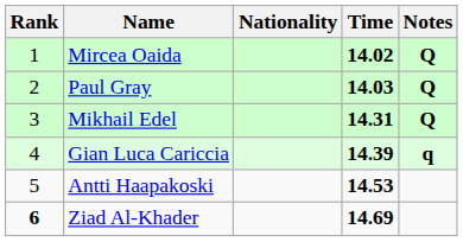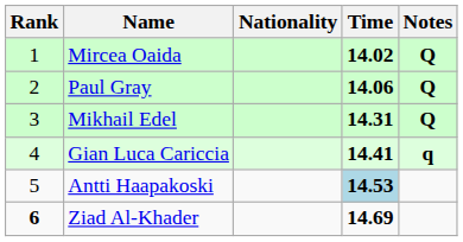Paul Gray | Time: 14.03 -> 14.06
Gian Luca Cariccia | Time: 14.39 -> 14.41
Antti Haapakoski | Time: no background -> lightblue background
